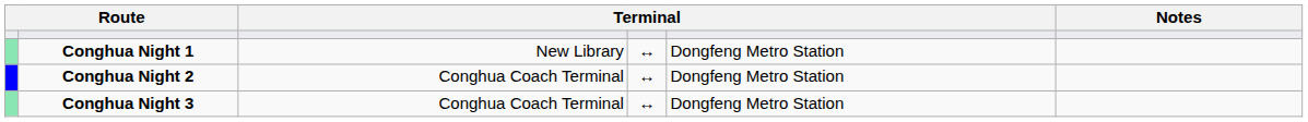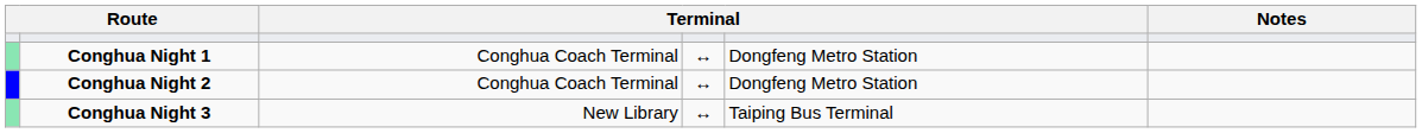Conghua Night 1 | column 3: New Library -> Conghua Coach Terminal
Conghua Night 3 | column 3: Conghua Coach Terminal -> New Library
Conghua Night 3 | column 5: Dongfeng Metro Station -> Taiping Bus Terminal
